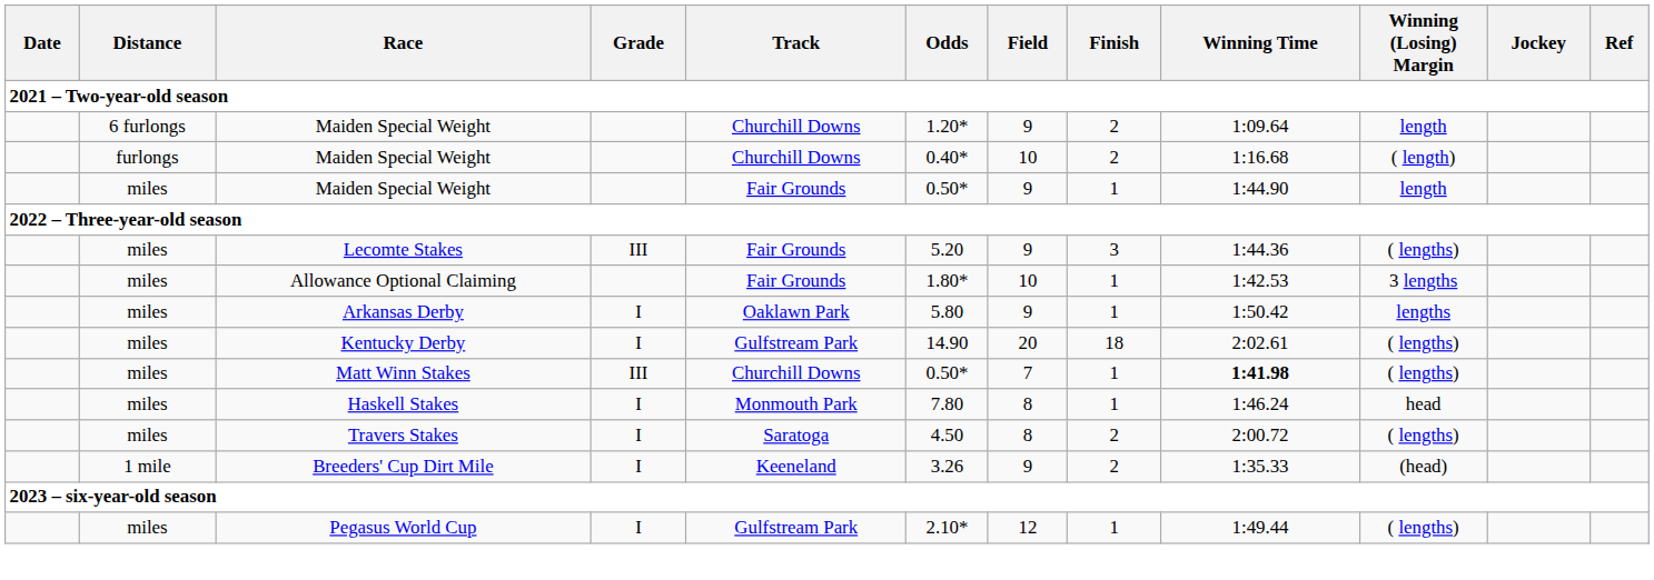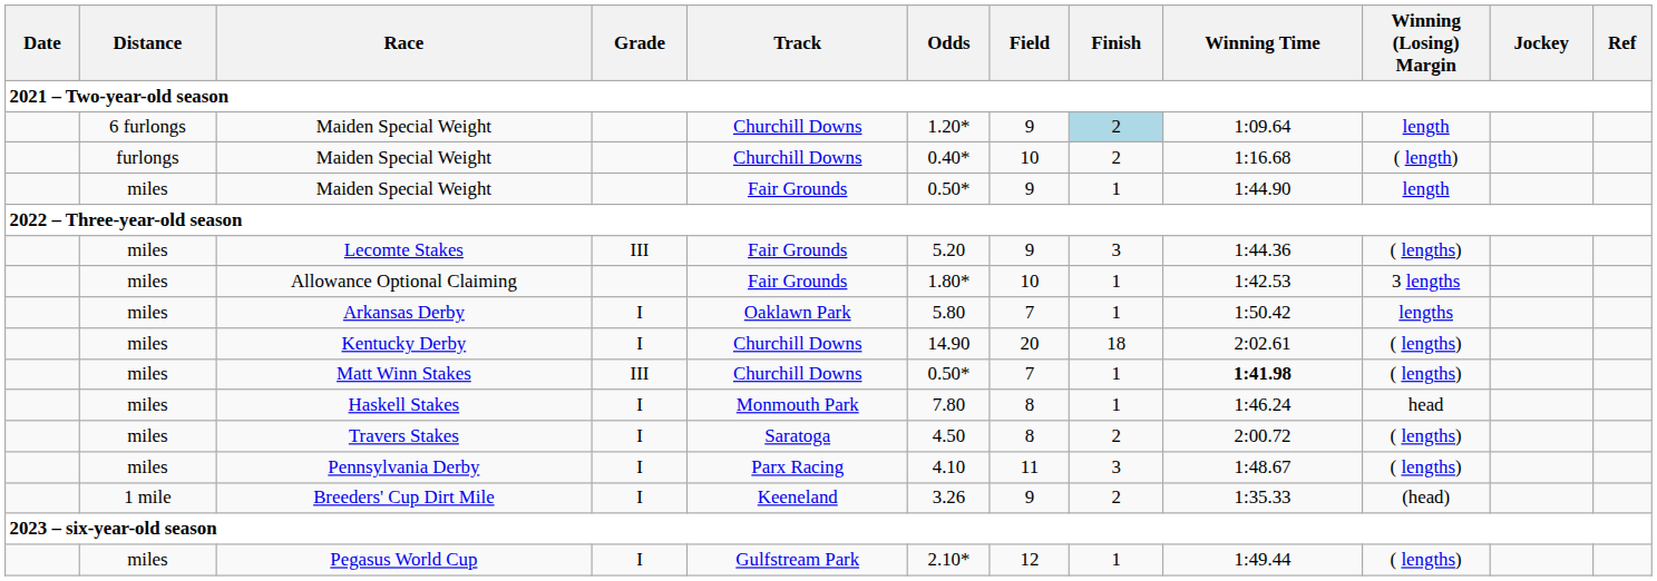6 furlongs / Maiden Special Weight | Finish: no background -> lightblue background
Arkansas Derby | Field: 9 -> 7
Kentucky Derby | Track: Gulfstream Park -> Churchill Downs
+ row: miles | Pennsylvania Derby | I | Parx Racing | 4.10 | 11 | 3 | 1:48.67 | ( lengths)
